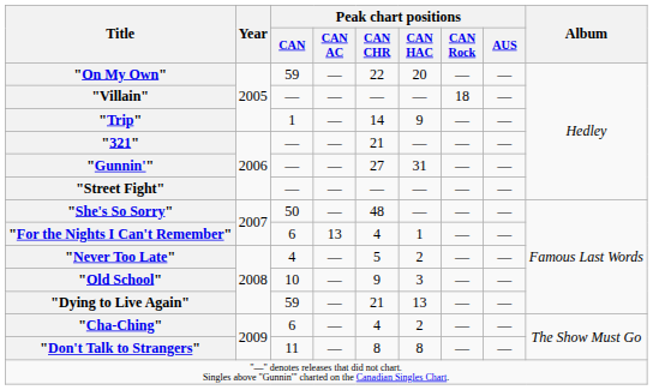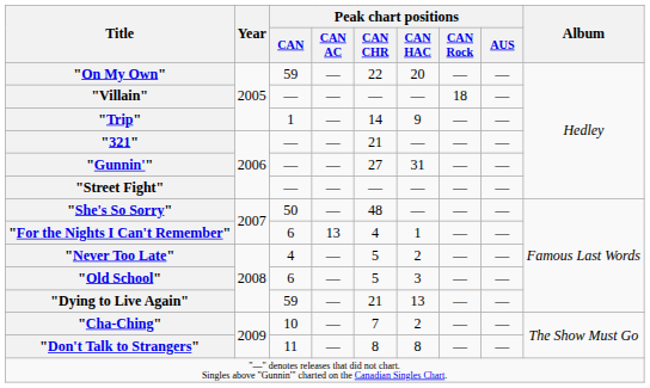"Old School" | Peak chart positions / CAN: 10 -> 6
"Old School" | Peak chart positions / CAN CHR: 9 -> 5
"Cha-Ching" | Peak chart positions / CAN: 6 -> 10
"Cha-Ching" | Peak chart positions / CAN CHR: 4 -> 7
